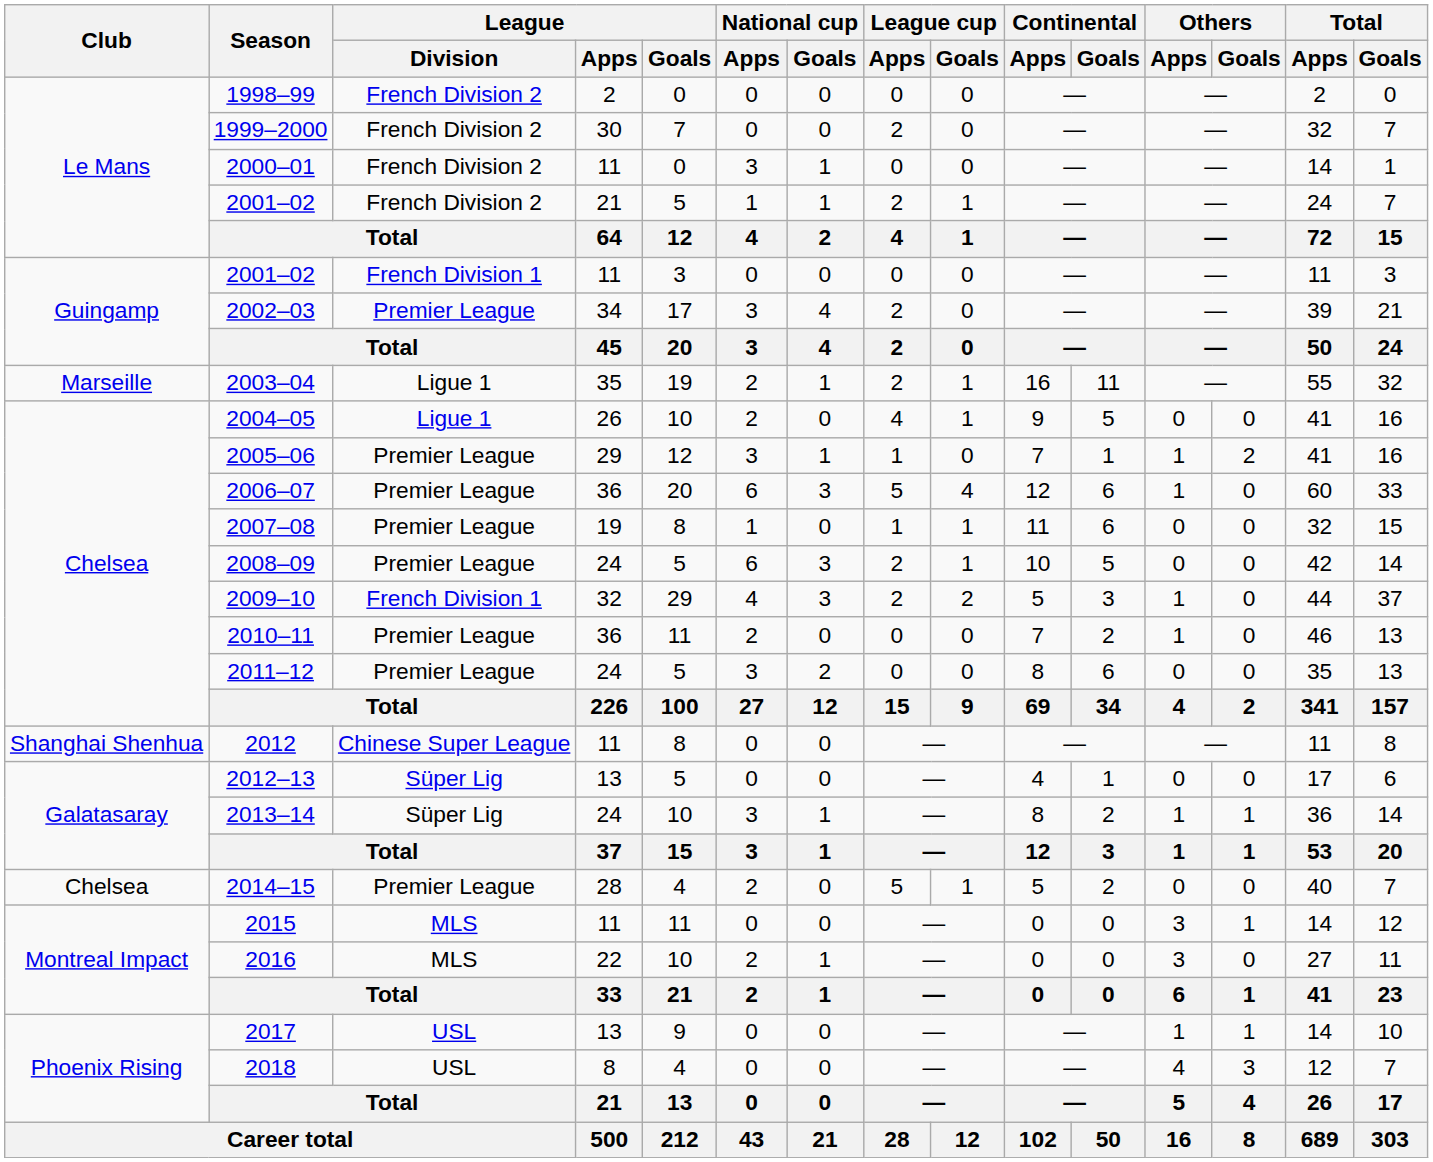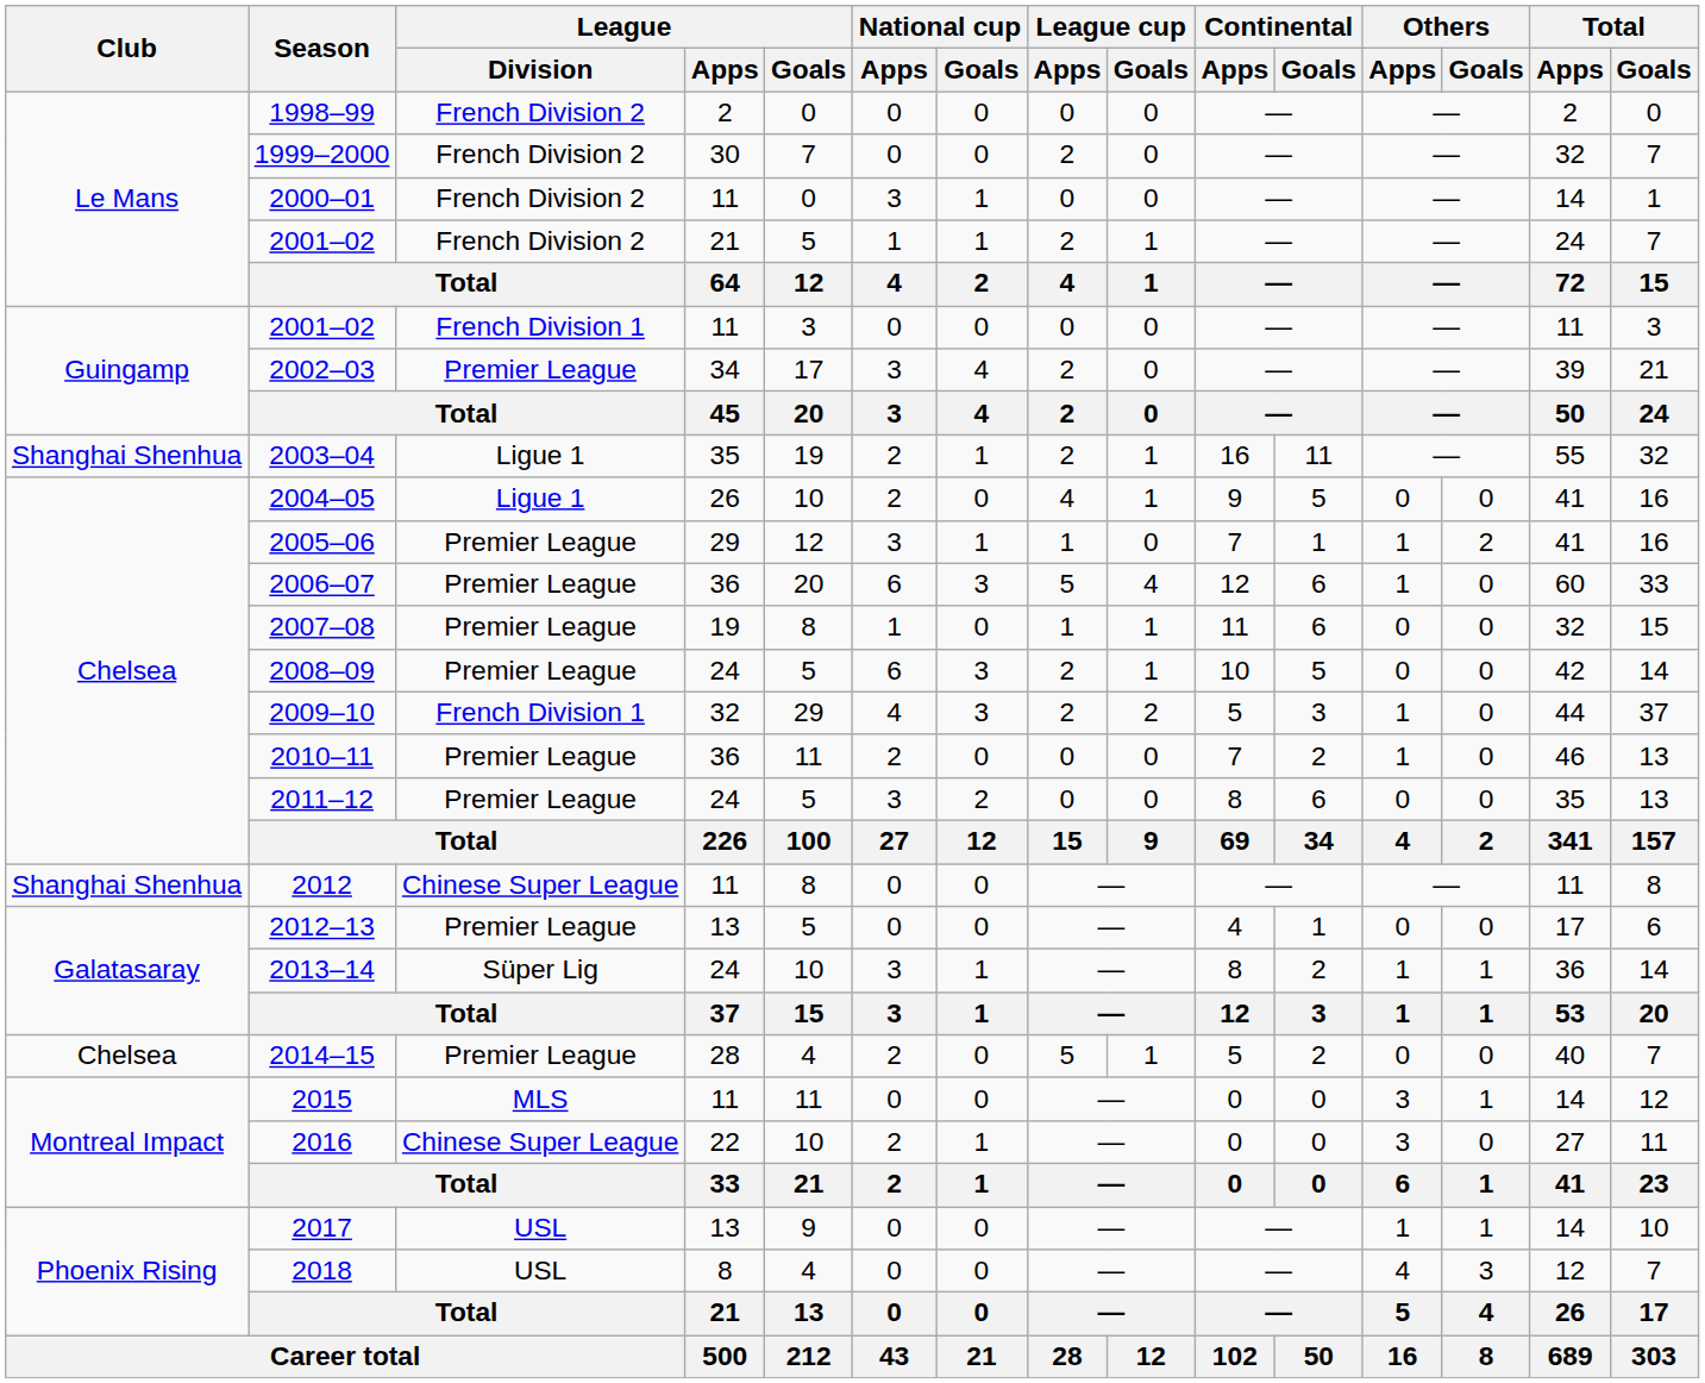2003–04 | Club: Marseille -> Shanghai Shenhua
2012–13 | League / Division: Süper Lig -> Premier League
2016 | League / Division: MLS -> Chinese Super League
